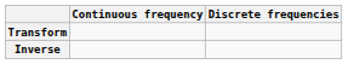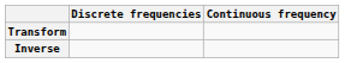columns swapped: Continuous frequency <-> Discrete frequencies
